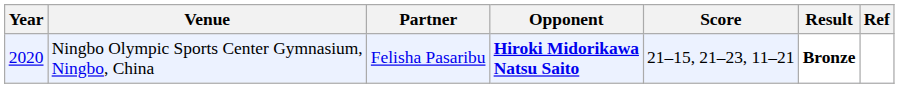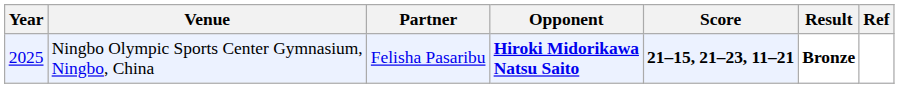Ningbo Olympic Sports Center Gymnasium, Ningbo, China | Year: 2020 -> 2025
Ningbo Olympic Sports Center Gymnasium, Ningbo, China | Score: normal -> bold
